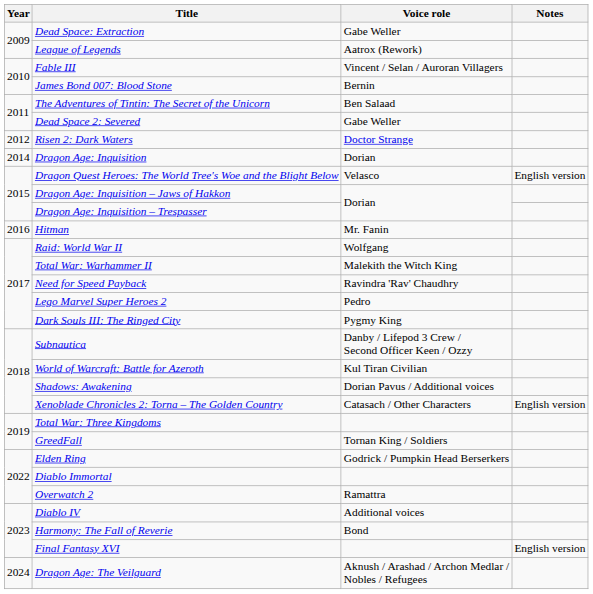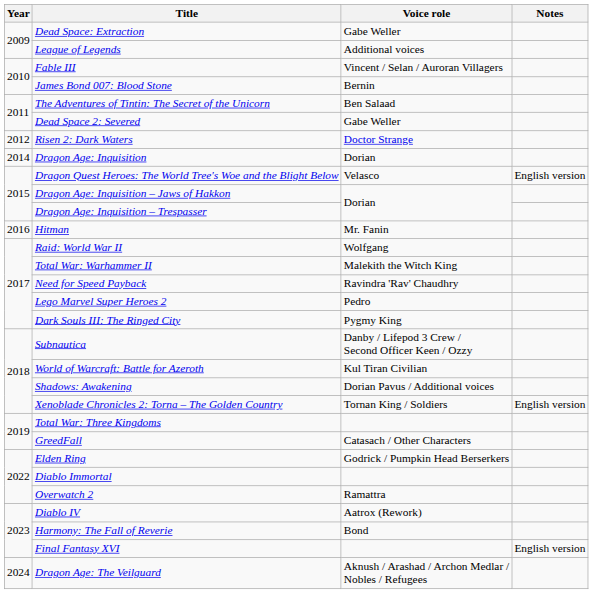League of Legends | Voice role: Aatrox (Rework) -> Additional voices
Xenoblade Chronicles 2: Torna – The Golden Country | Voice role: Catasach / Other Characters -> Tornan King / Soldiers
GreedFall | Voice role: Tornan King / Soldiers -> Catasach / Other Characters
Diablo IV | Voice role: Additional voices -> Aatrox (Rework)
